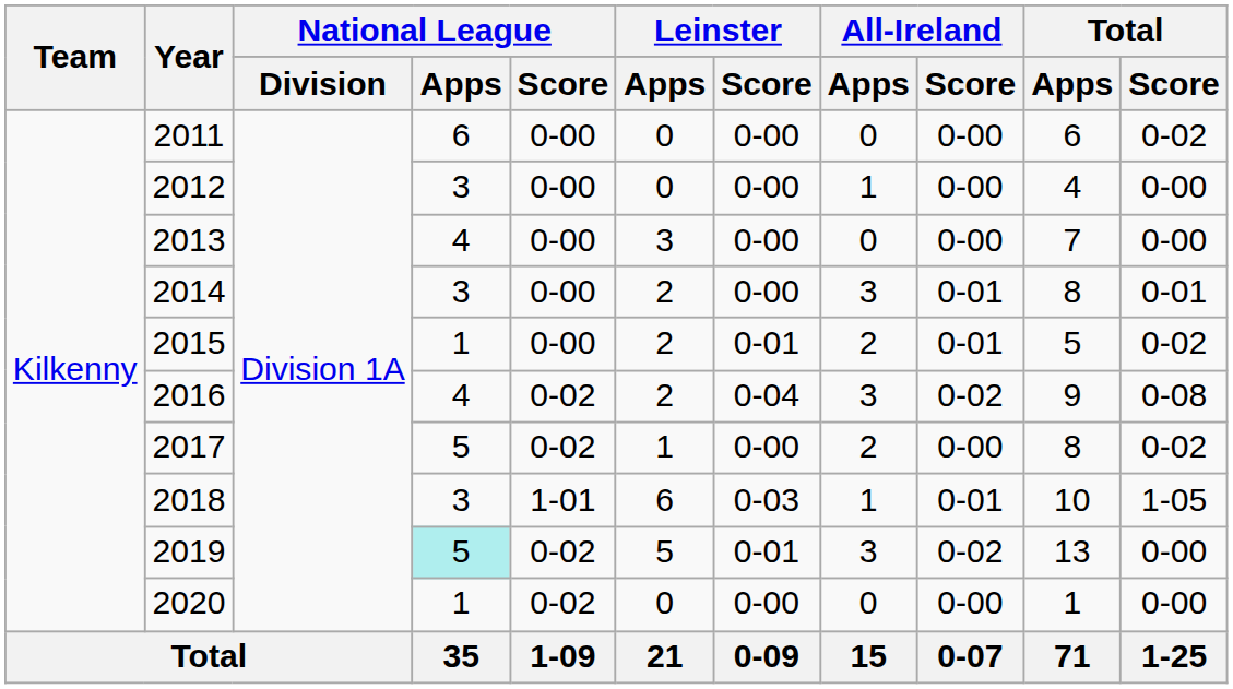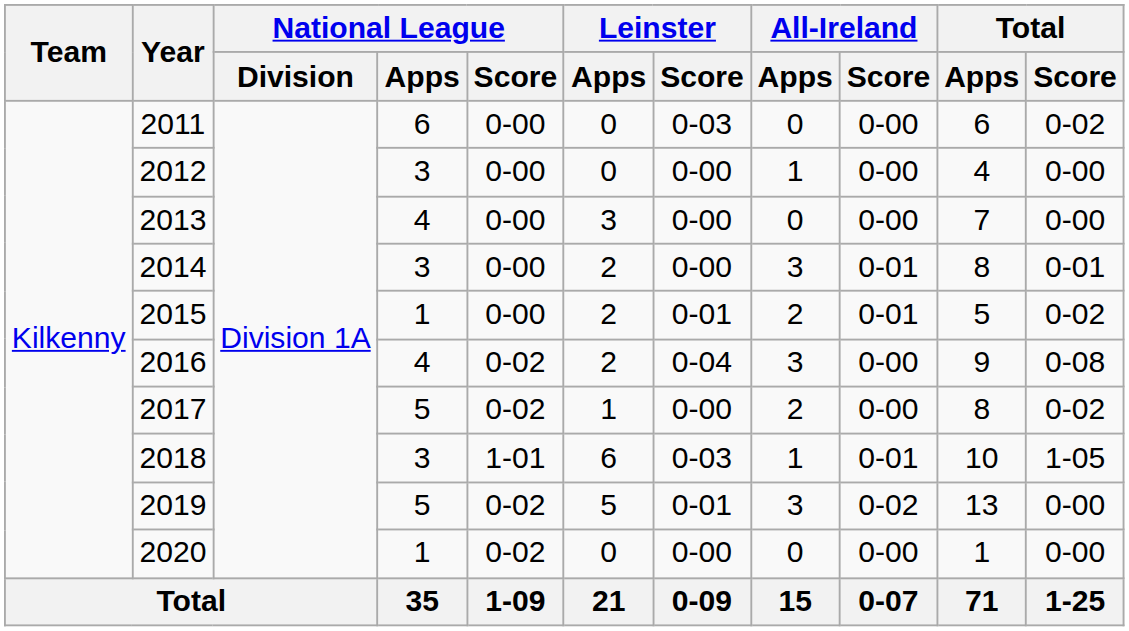2011 | Leinster / Score: 0-00 -> 0-03
2016 | All-Ireland / Score: 0-02 -> 0-00
2019 | National League / Apps: paleturquoise background -> no background
